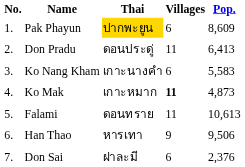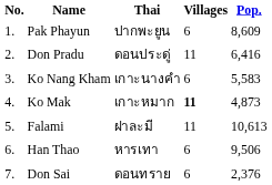Pak Phayun | Thai: gold background -> no background
Don Pradu | Pop.: 6,413 -> 6,416
Falami | Thai: ดอนทราย -> ฝาละมี
Han Thao | Villages: 9 -> 6
Don Sai | Thai: ฝาละมี -> ดอนทราย
